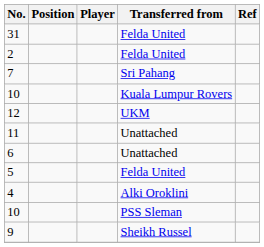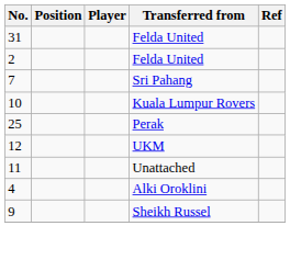+ row: 25 | Perak
- row: 6 | Unattached
- row: 5 | Felda United
- row: 10 | PSS Sleman
